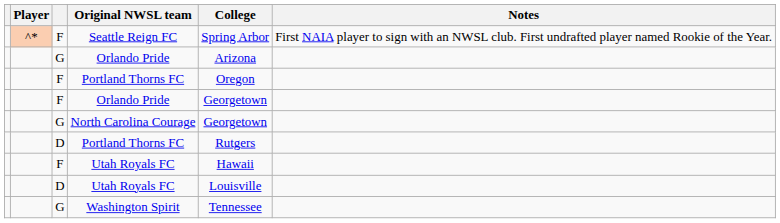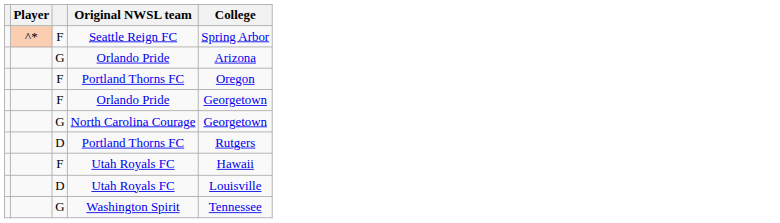- column: Notes | First NAIA player to sign with an NWSL club. First undrafted player named Rookie of the Year.
